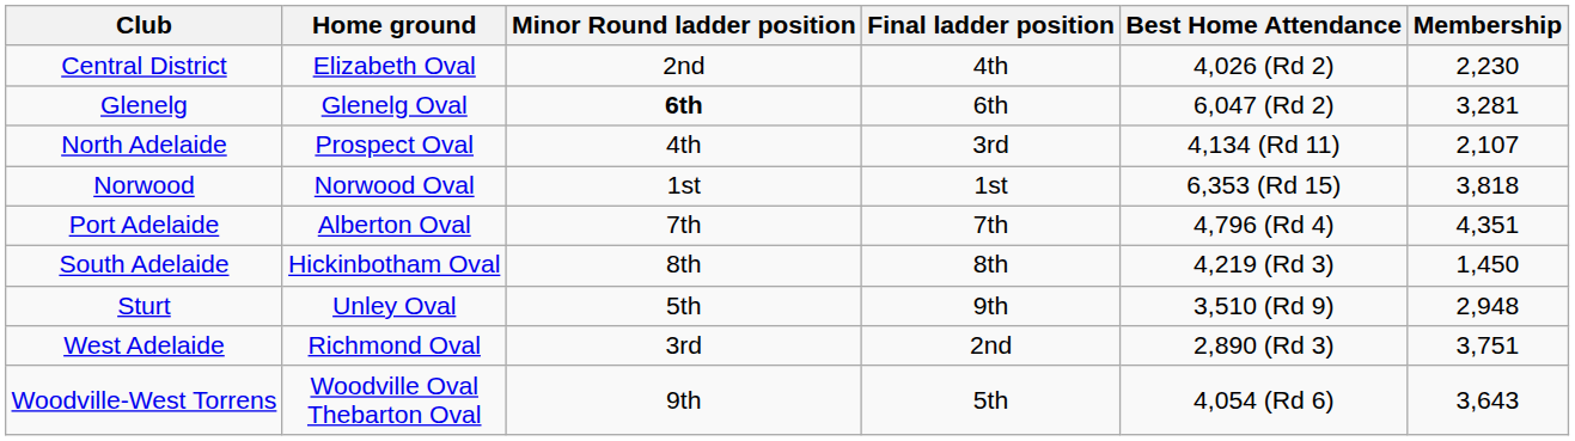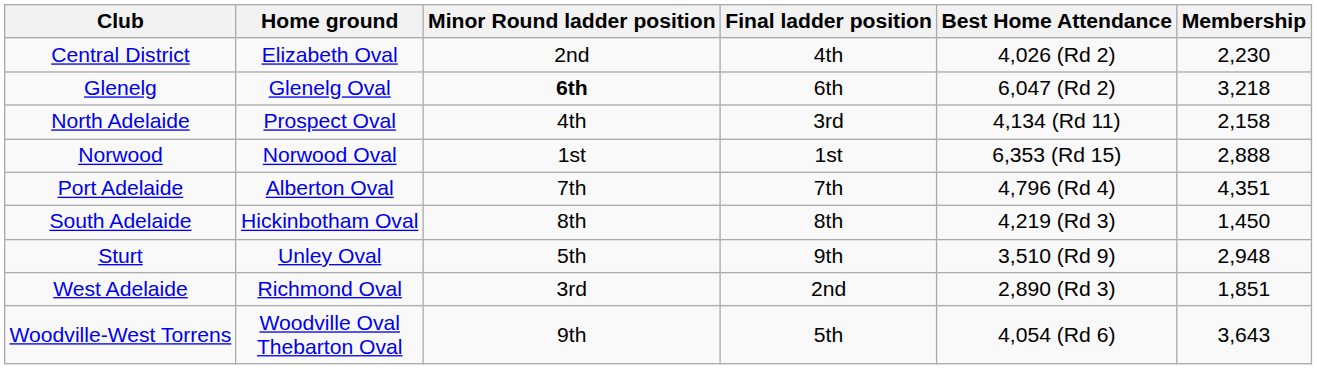Glenelg | Membership: 3,281 -> 3,218
North Adelaide | Membership: 2,107 -> 2,158
Norwood | Membership: 3,818 -> 2,888
West Adelaide | Membership: 3,751 -> 1,851
